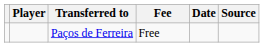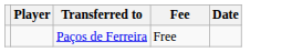- column: Source
